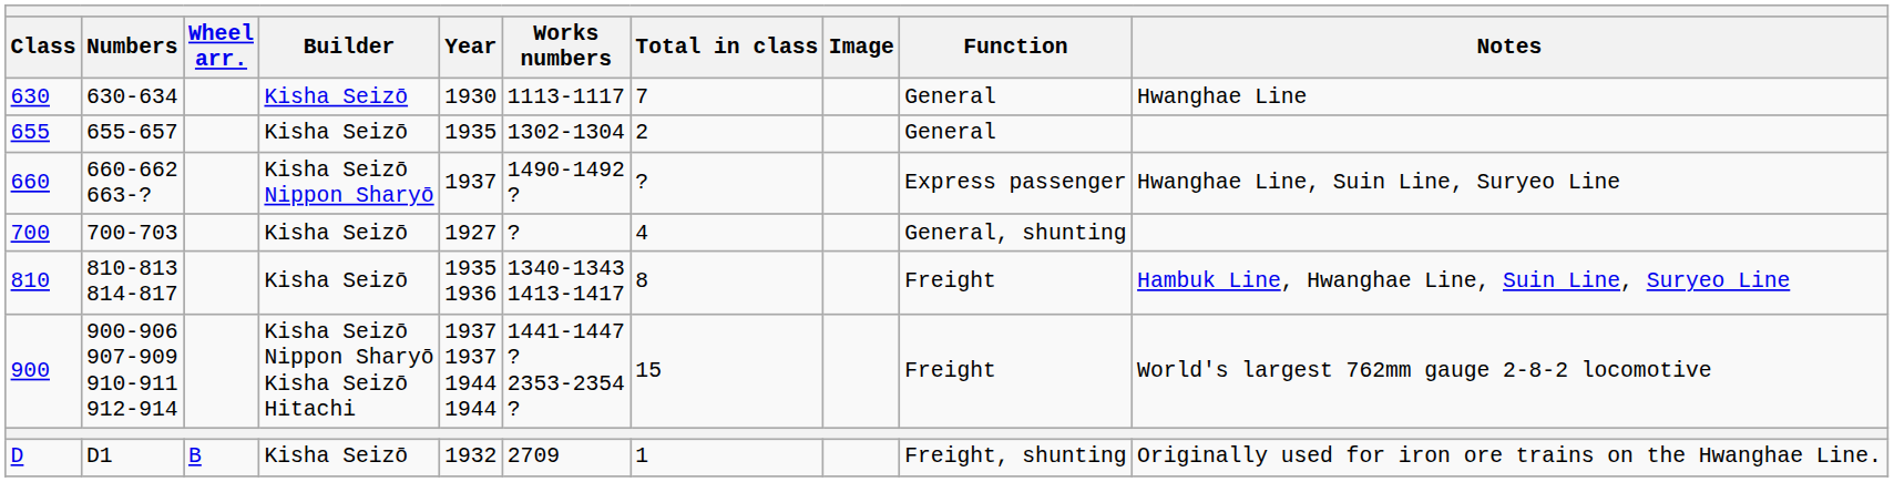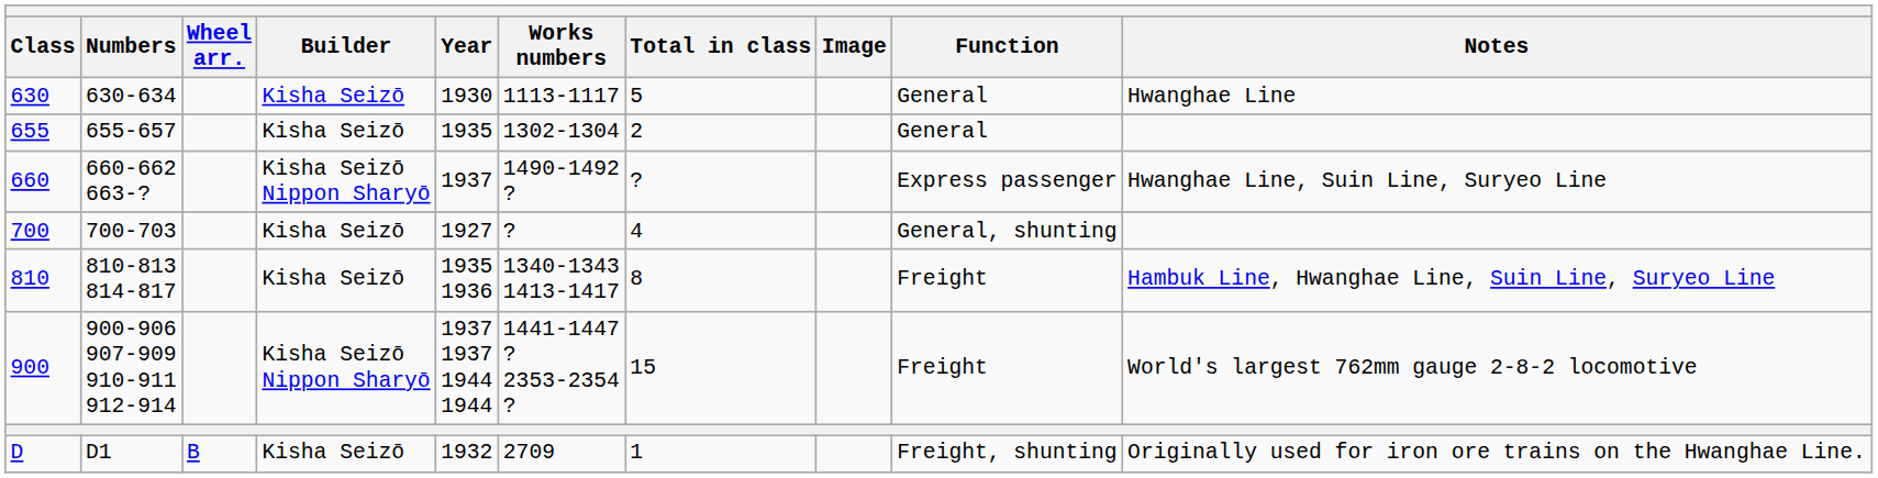630 | Total in class: 7 -> 5
900 | Builder: Kisha Seizō Nippon Sharyō Kisha Seizō Hitachi -> Kisha Seizō Nippon Sharyō
